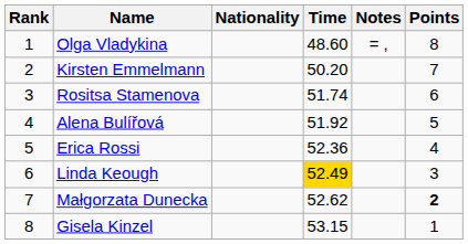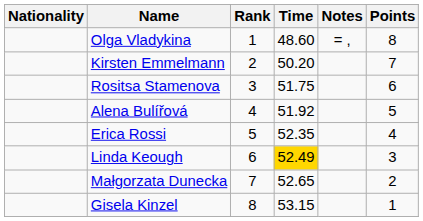columns swapped: Rank <-> Nationality
Rositsa Stamenova | Time: 51.74 -> 51.75
Erica Rossi | Time: 52.36 -> 52.35
Małgorzata Dunecka | Time: 52.62 -> 52.65
Małgorzata Dunecka | Points: bold -> normal
